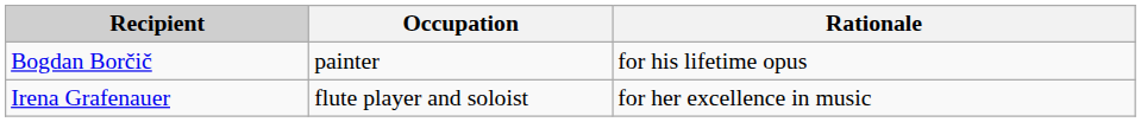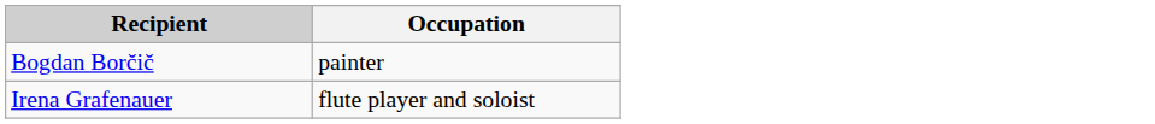- column: Rationale | for his lifetime opus | for her excellence in music
